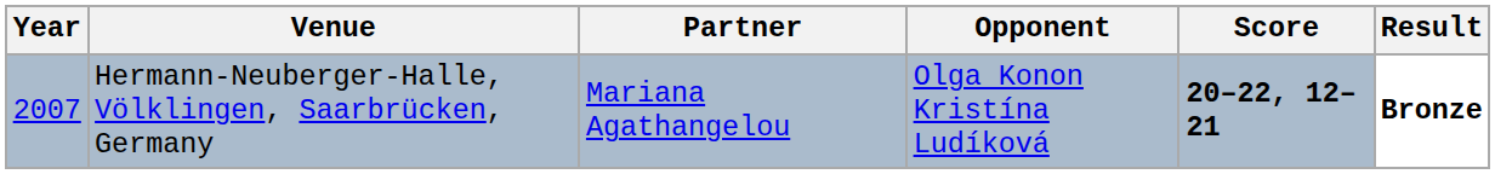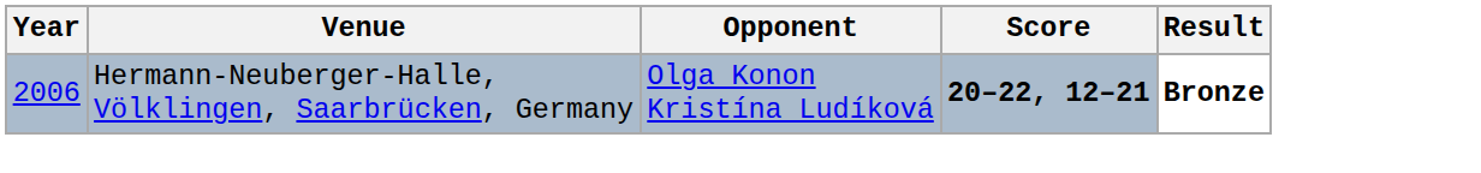- column: Partner | Mariana Agathangelou
Hermann-Neuberger-Halle, Völklingen, Saarbrücken, Germany | Year: 2007 -> 2006
